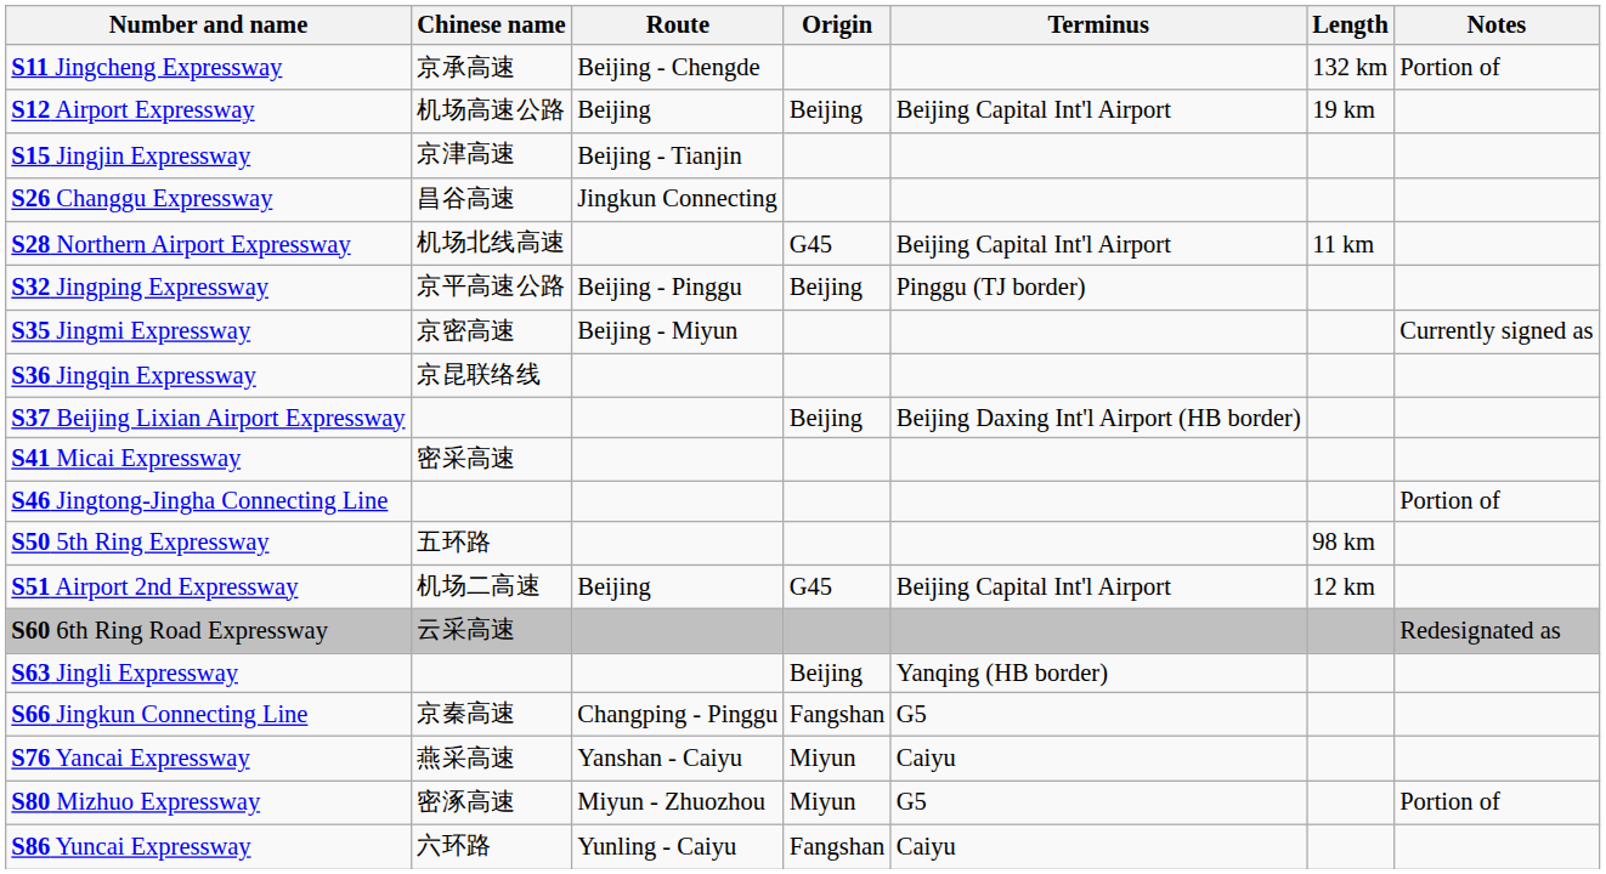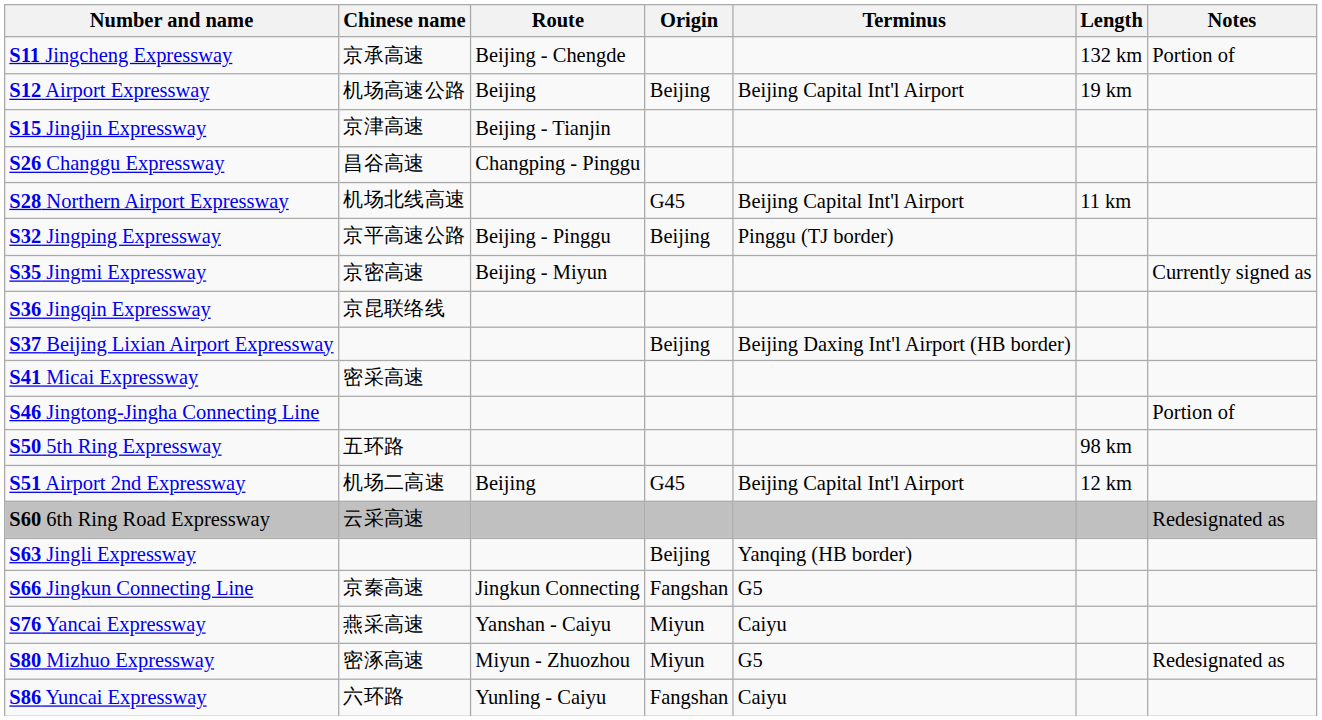S26 Changgu Expressway | Route: Jingkun Connecting -> Changping - Pinggu
S66 Jingkun Connecting Line | Route: Changping - Pinggu -> Jingkun Connecting
S80 Mizhuo Expressway | Notes: Portion of -> Redesignated as
